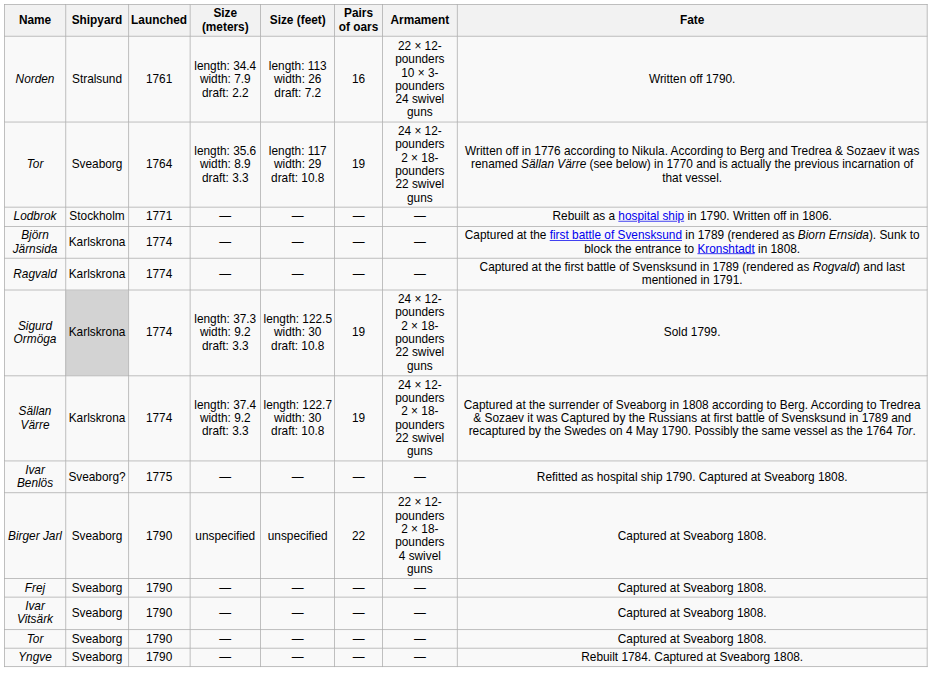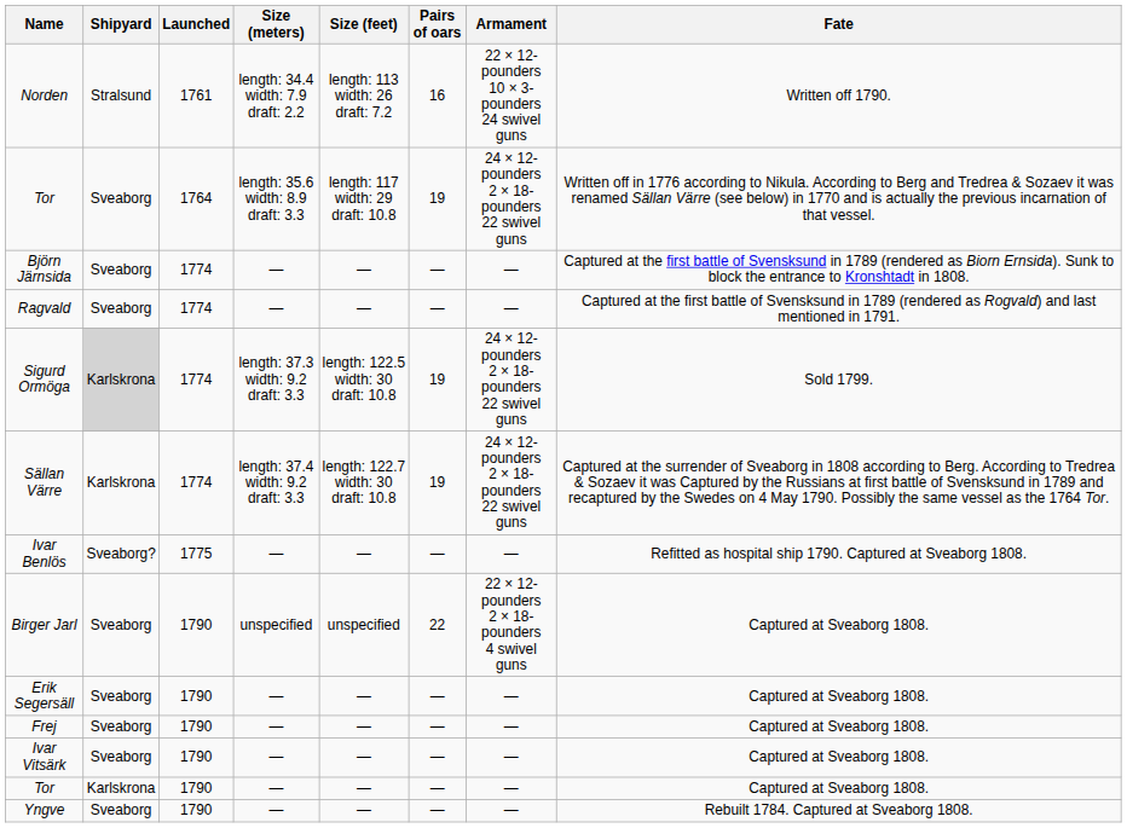- row: Lodbrok | Stockholm | 1771 | — | — | — | — | Rebuilt as a hospital ship in 1790. Written off in 1806.
Björn Järnsida | Shipyard: Karlskrona -> Sveaborg
Ragvald | Shipyard: Karlskrona -> Sveaborg
+ row: Erik Segersäll | Sveaborg | 1790 | — | — | — | — | Captured at Sveaborg 1808.
Tor / 1790 | Shipyard: Sveaborg -> Karlskrona
